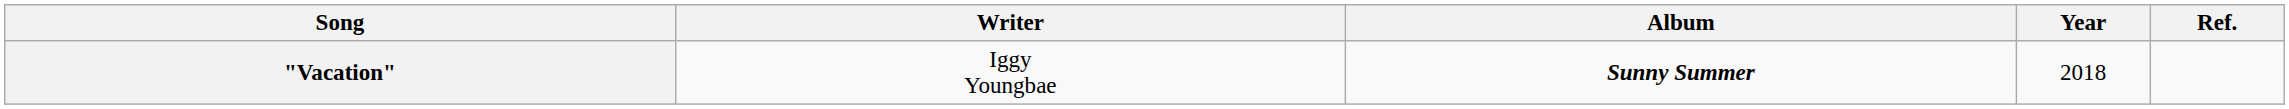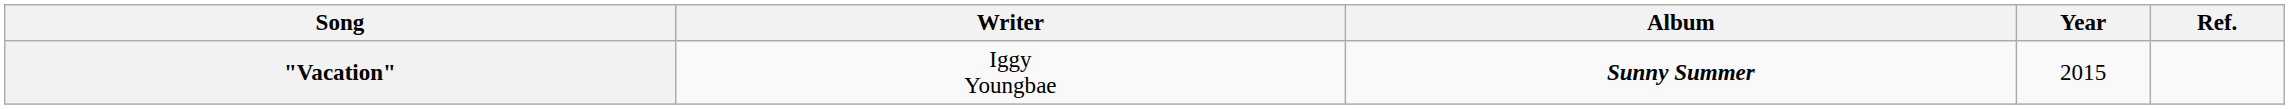"Vacation" | Year: 2018 -> 2015
